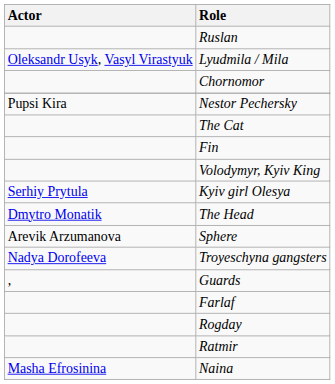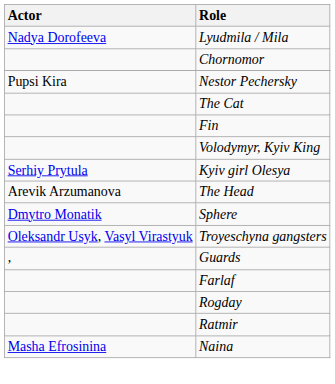- row: Ruslan
Lyudmila / Mila | Actor: Oleksandr Usyk, Vasyl Virastyuk -> Nadya Dorofeeva
The Head | Actor: Dmytro Monatik -> Arevik Arzumanova
Sphere | Actor: Arevik Arzumanova -> Dmytro Monatik
Troyeschyna gangsters | Actor: Nadya Dorofeeva -> Oleksandr Usyk, Vasyl Virastyuk
